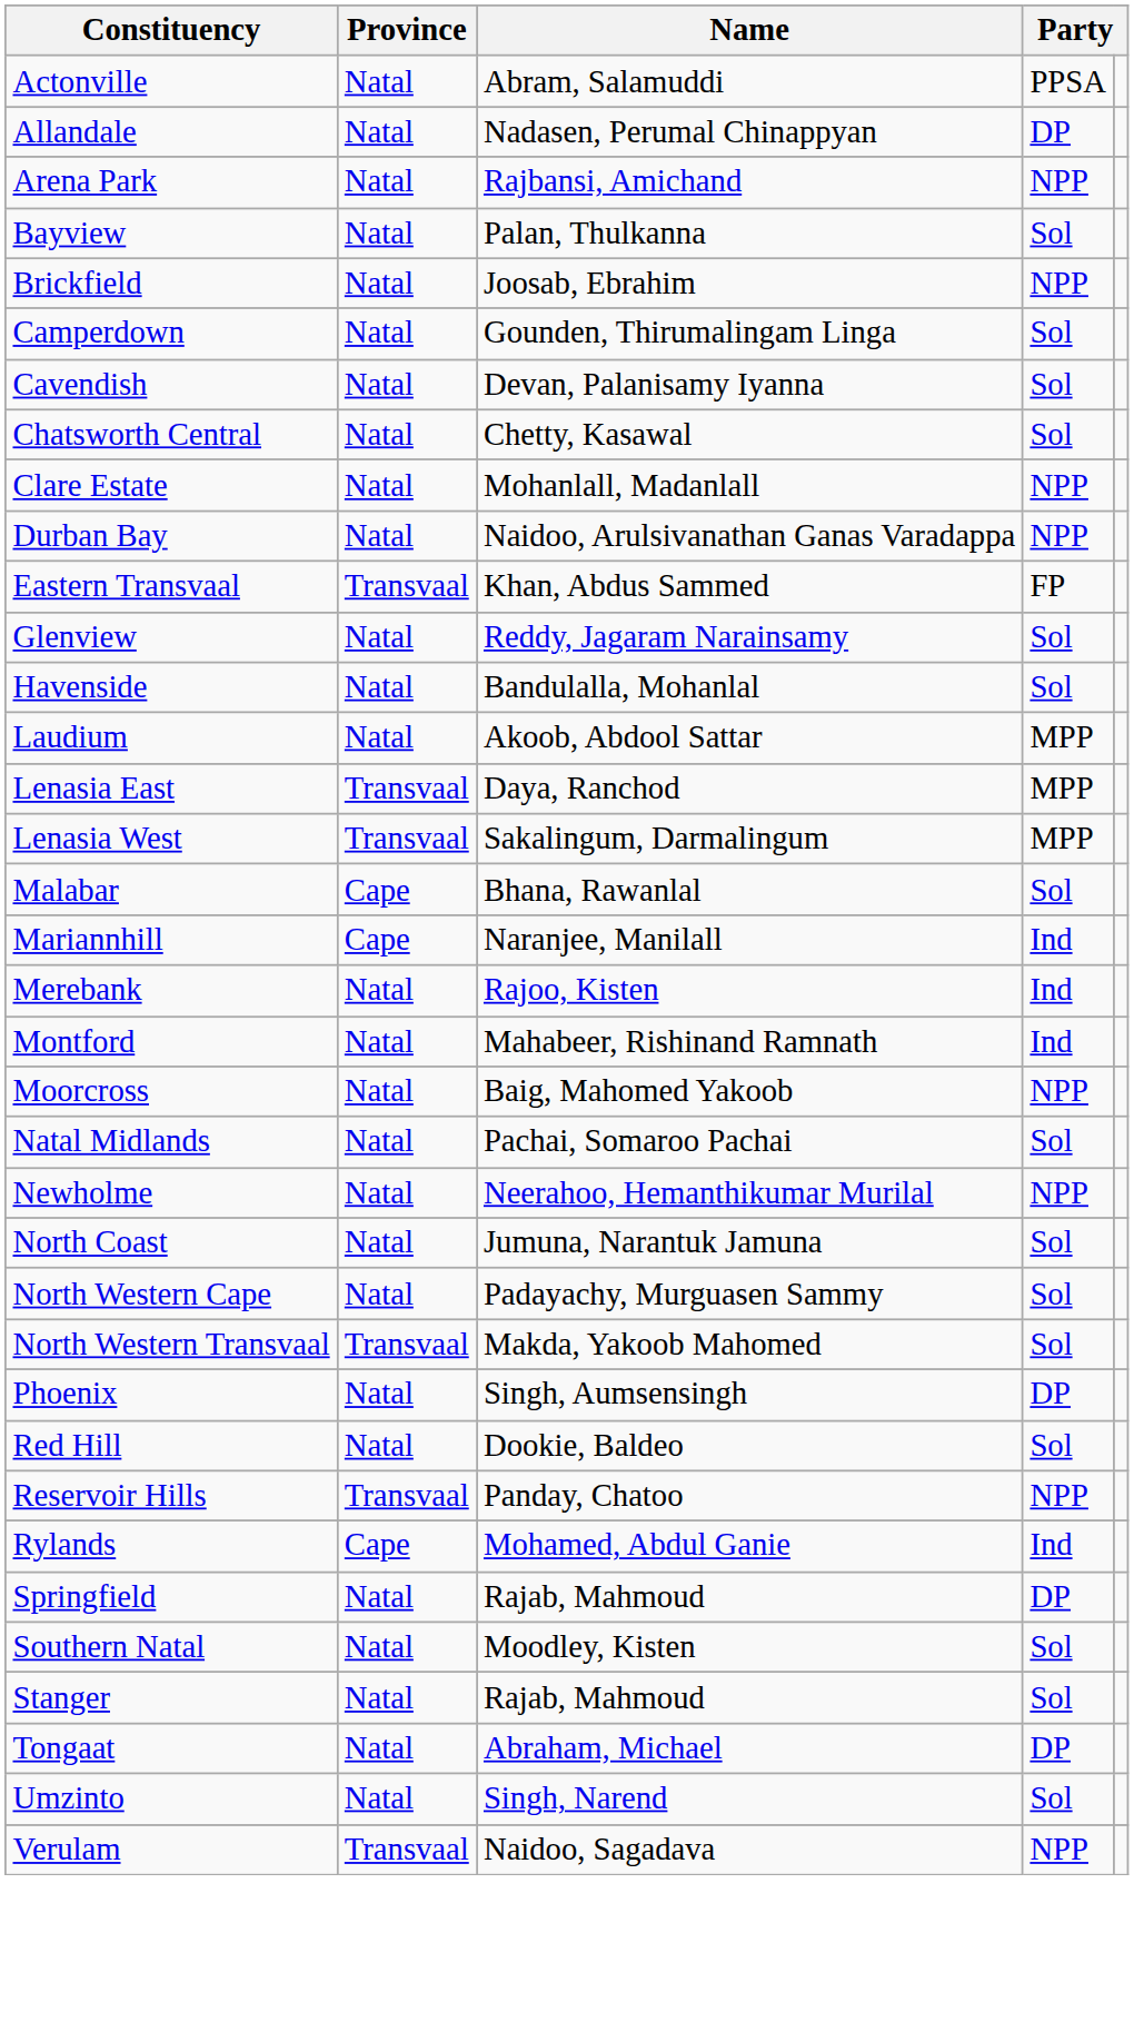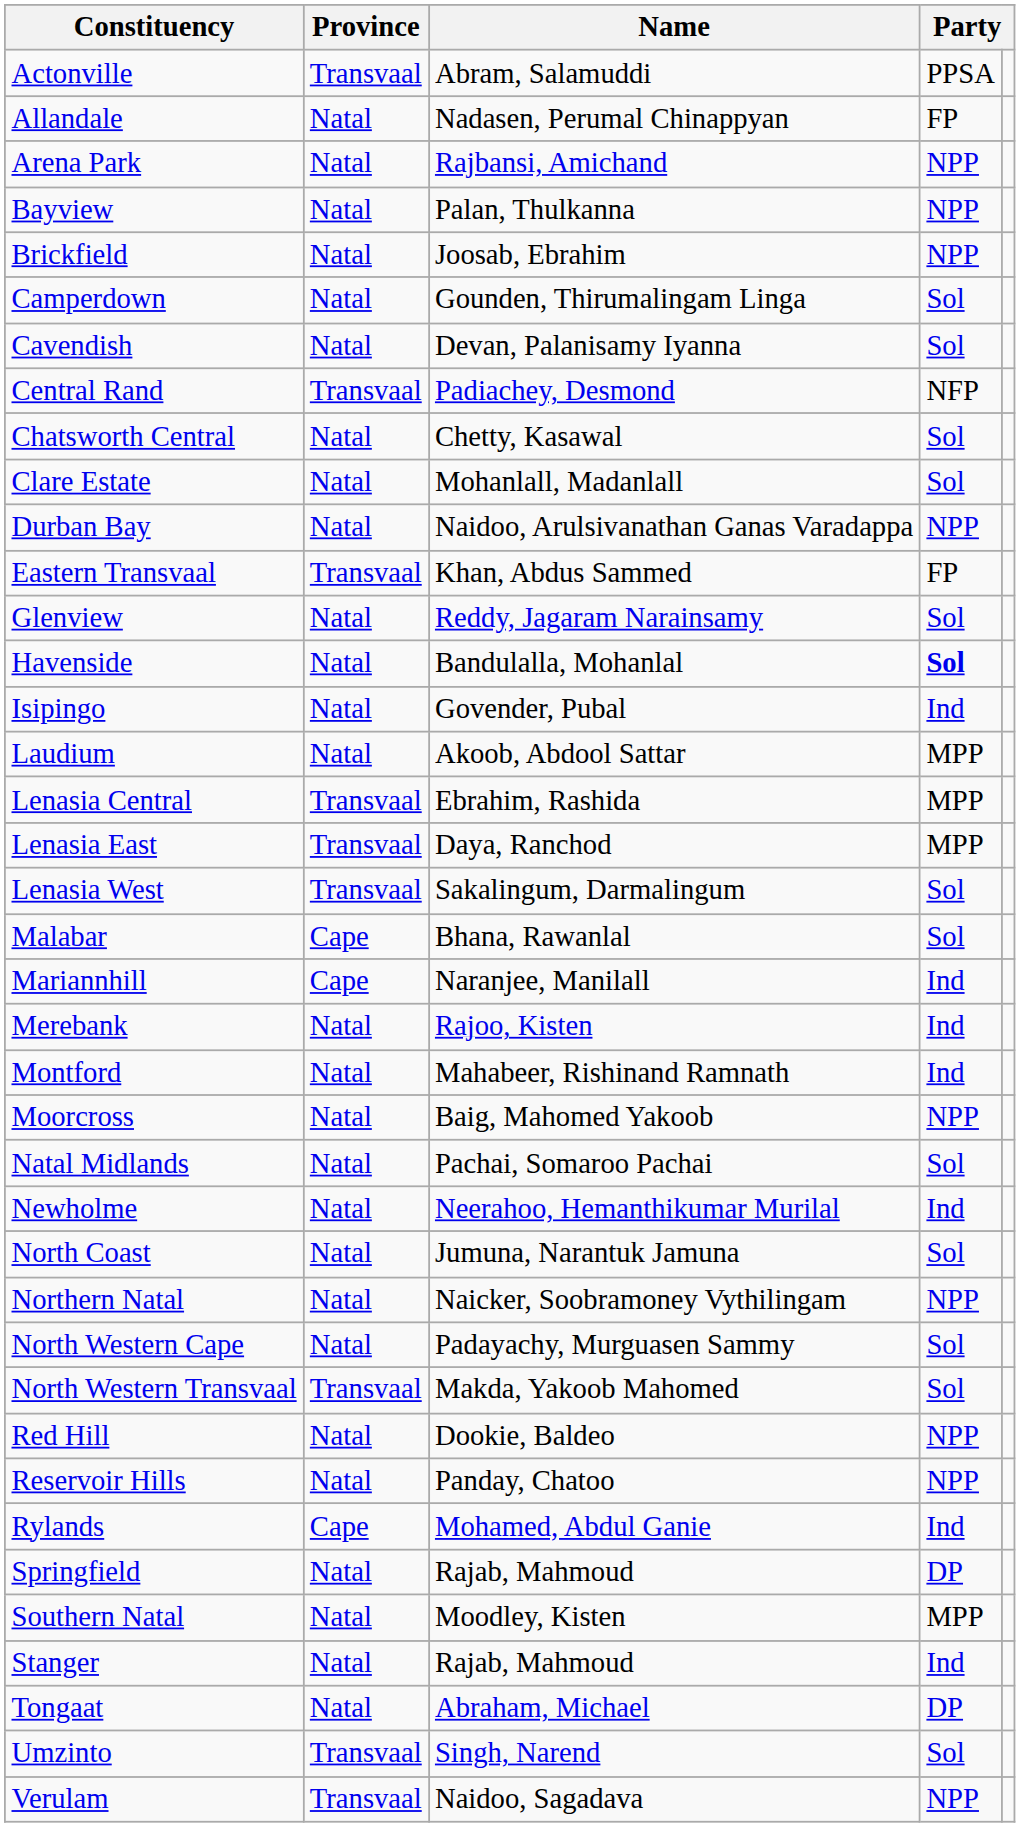Actonville | Province: Natal -> Transvaal
Allandale | column 4: DP -> FP
Bayview | column 4: Sol -> NPP
+ row: Central Rand | Transvaal | Padiachey, Desmond | NFP
Clare Estate | column 4: NPP -> Sol
Havenside | column 4: normal -> bold
+ row: Isipingo | Natal | Govender, Pubal | Ind
+ row: Lenasia Central | Transvaal | Ebrahim, Rashida | MPP
Lenasia West | column 4: MPP -> Sol
Newholme | column 4: NPP -> Ind
+ row: Northern Natal | Natal | Naicker, Soobramoney Vythilingam | NPP
- row: Phoenix | Natal | Singh, Aumsensingh | DP
Red Hill | column 4: Sol -> NPP
Reservoir Hills | Province: Transvaal -> Natal
Southern Natal | column 4: Sol -> MPP
Stanger | column 4: Sol -> Ind
Umzinto | Province: Natal -> Transvaal
